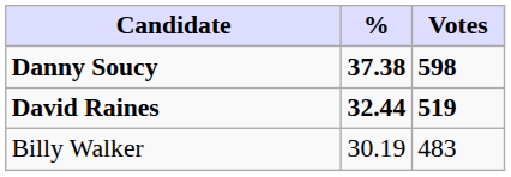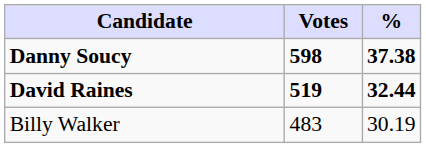columns swapped: Votes <-> %
